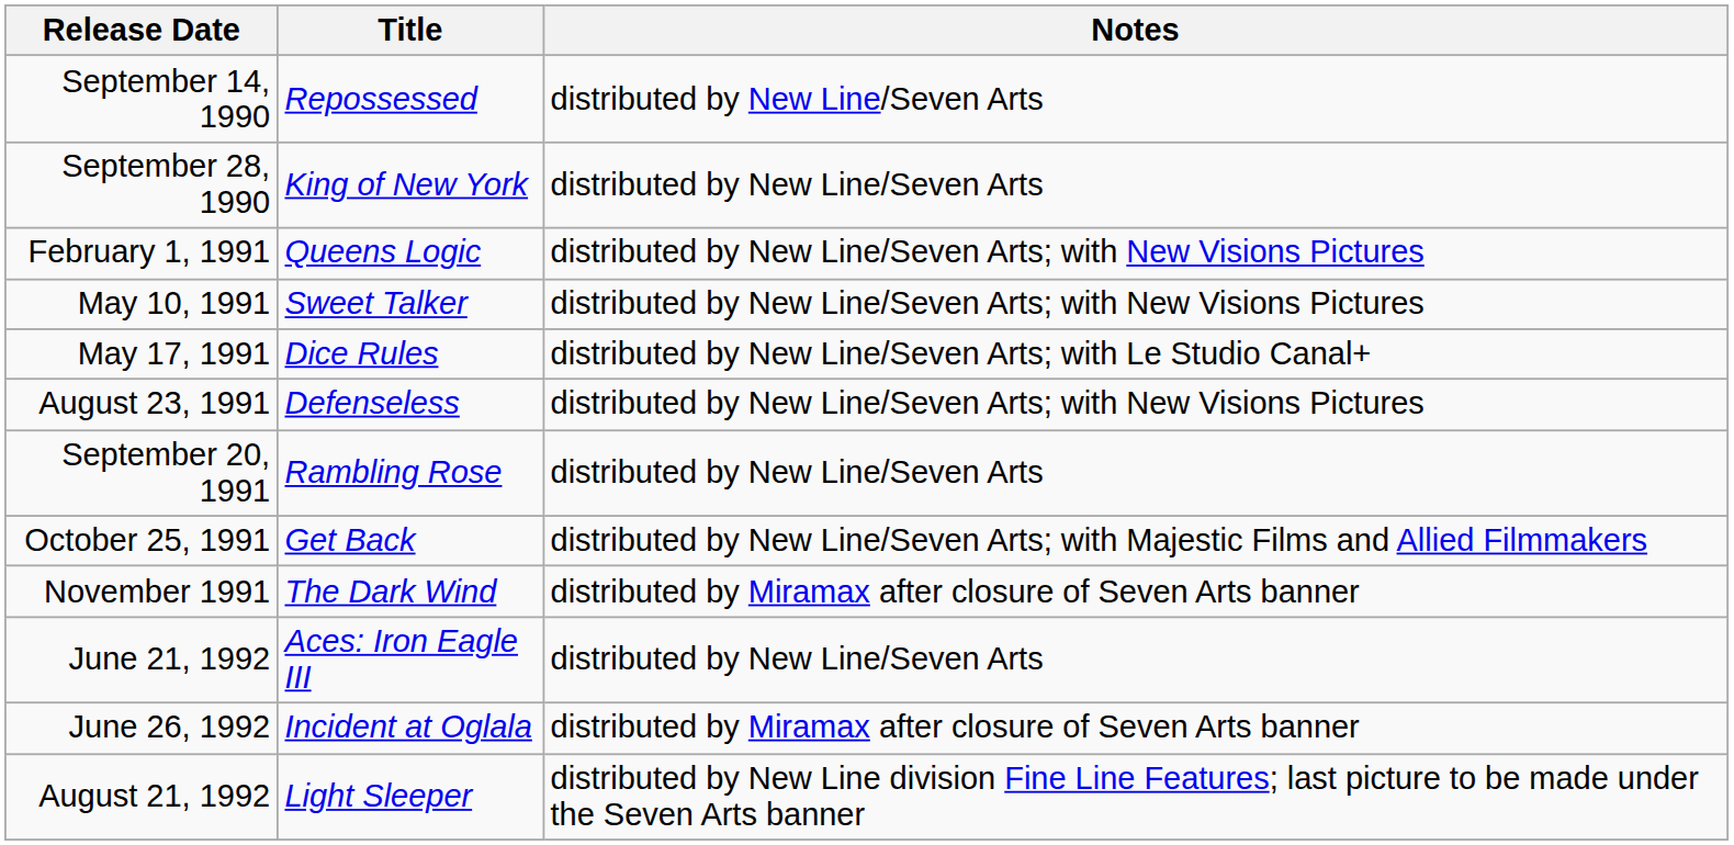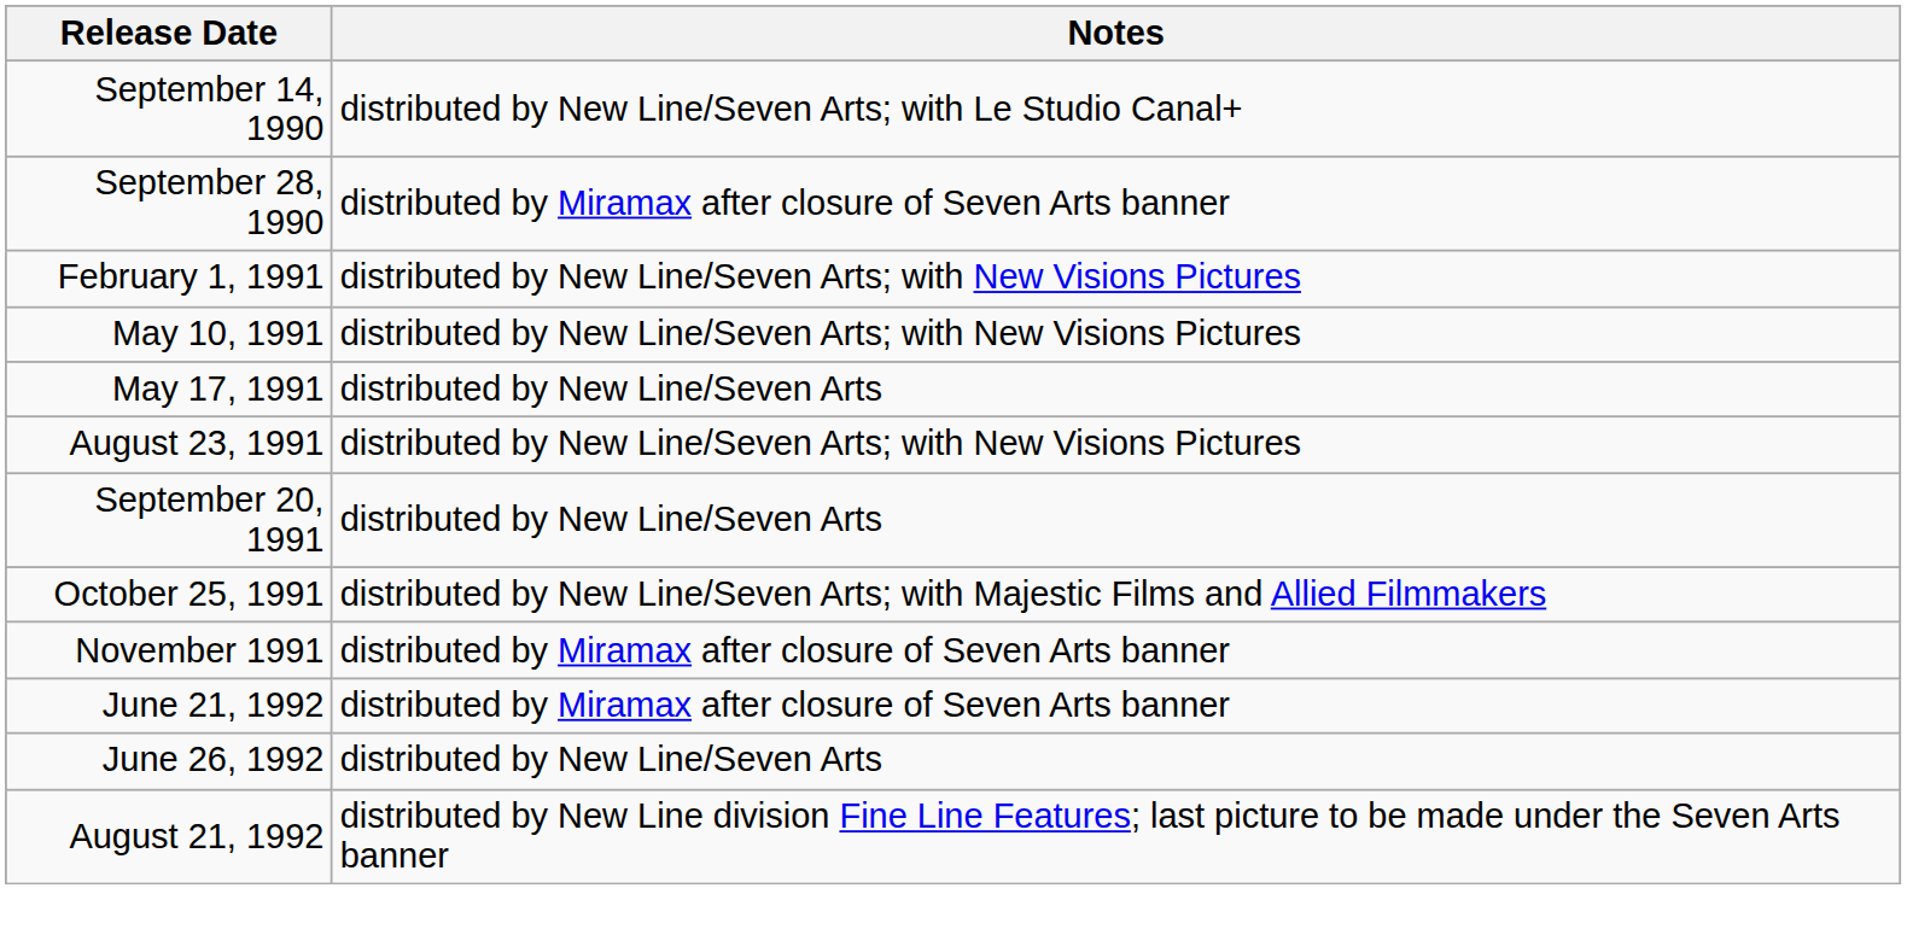- column: Title | Repossessed | King of New York | Queens Logic | Sweet Talker | Dice Rules | Defenseless | Rambling Rose | Get Back | The Dark Wind | Aces: Iron Eagle III | Incident at Oglala | Light Sleeper
September 14, 1990 | Notes: distributed by New Line/Seven Arts -> distributed by New Line/Seven Arts; with Le Studio Canal+
September 28, 1990 | Notes: distributed by New Line/Seven Arts -> distributed by Miramax after closure of Seven Arts banner
May 17, 1991 | Notes: distributed by New Line/Seven Arts; with Le Studio Canal+ -> distributed by New Line/Seven Arts
June 21, 1992 | Notes: distributed by New Line/Seven Arts -> distributed by Miramax after closure of Seven Arts banner
June 26, 1992 | Notes: distributed by Miramax after closure of Seven Arts banner -> distributed by New Line/Seven Arts
